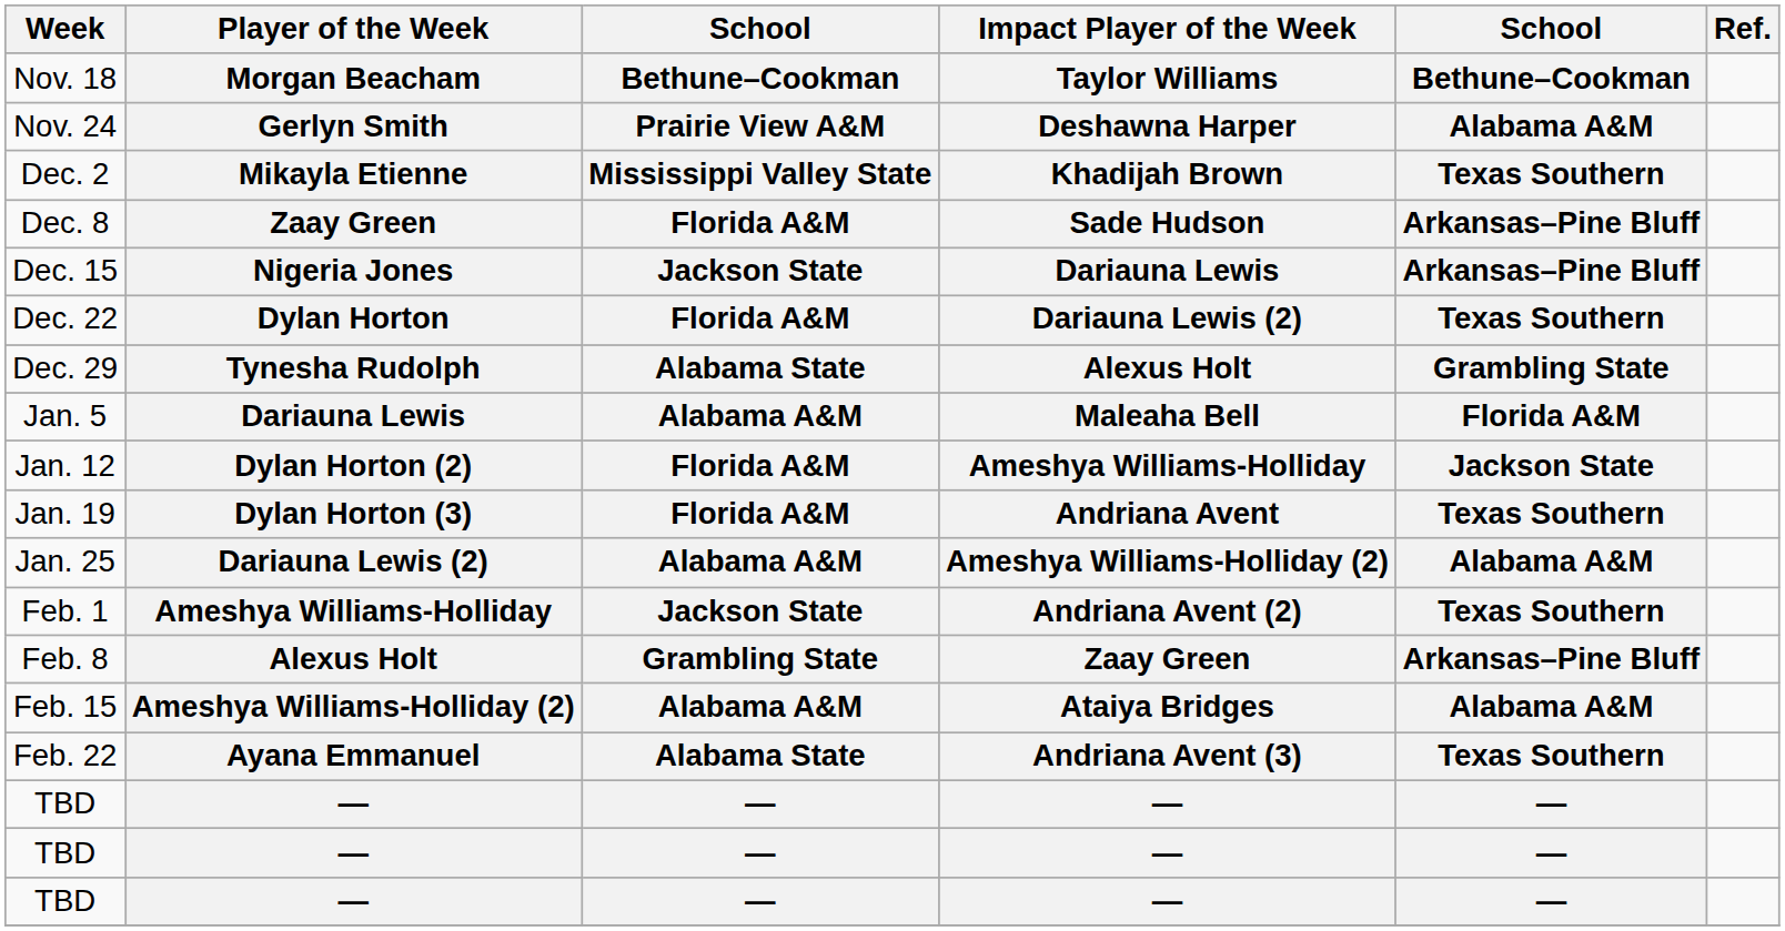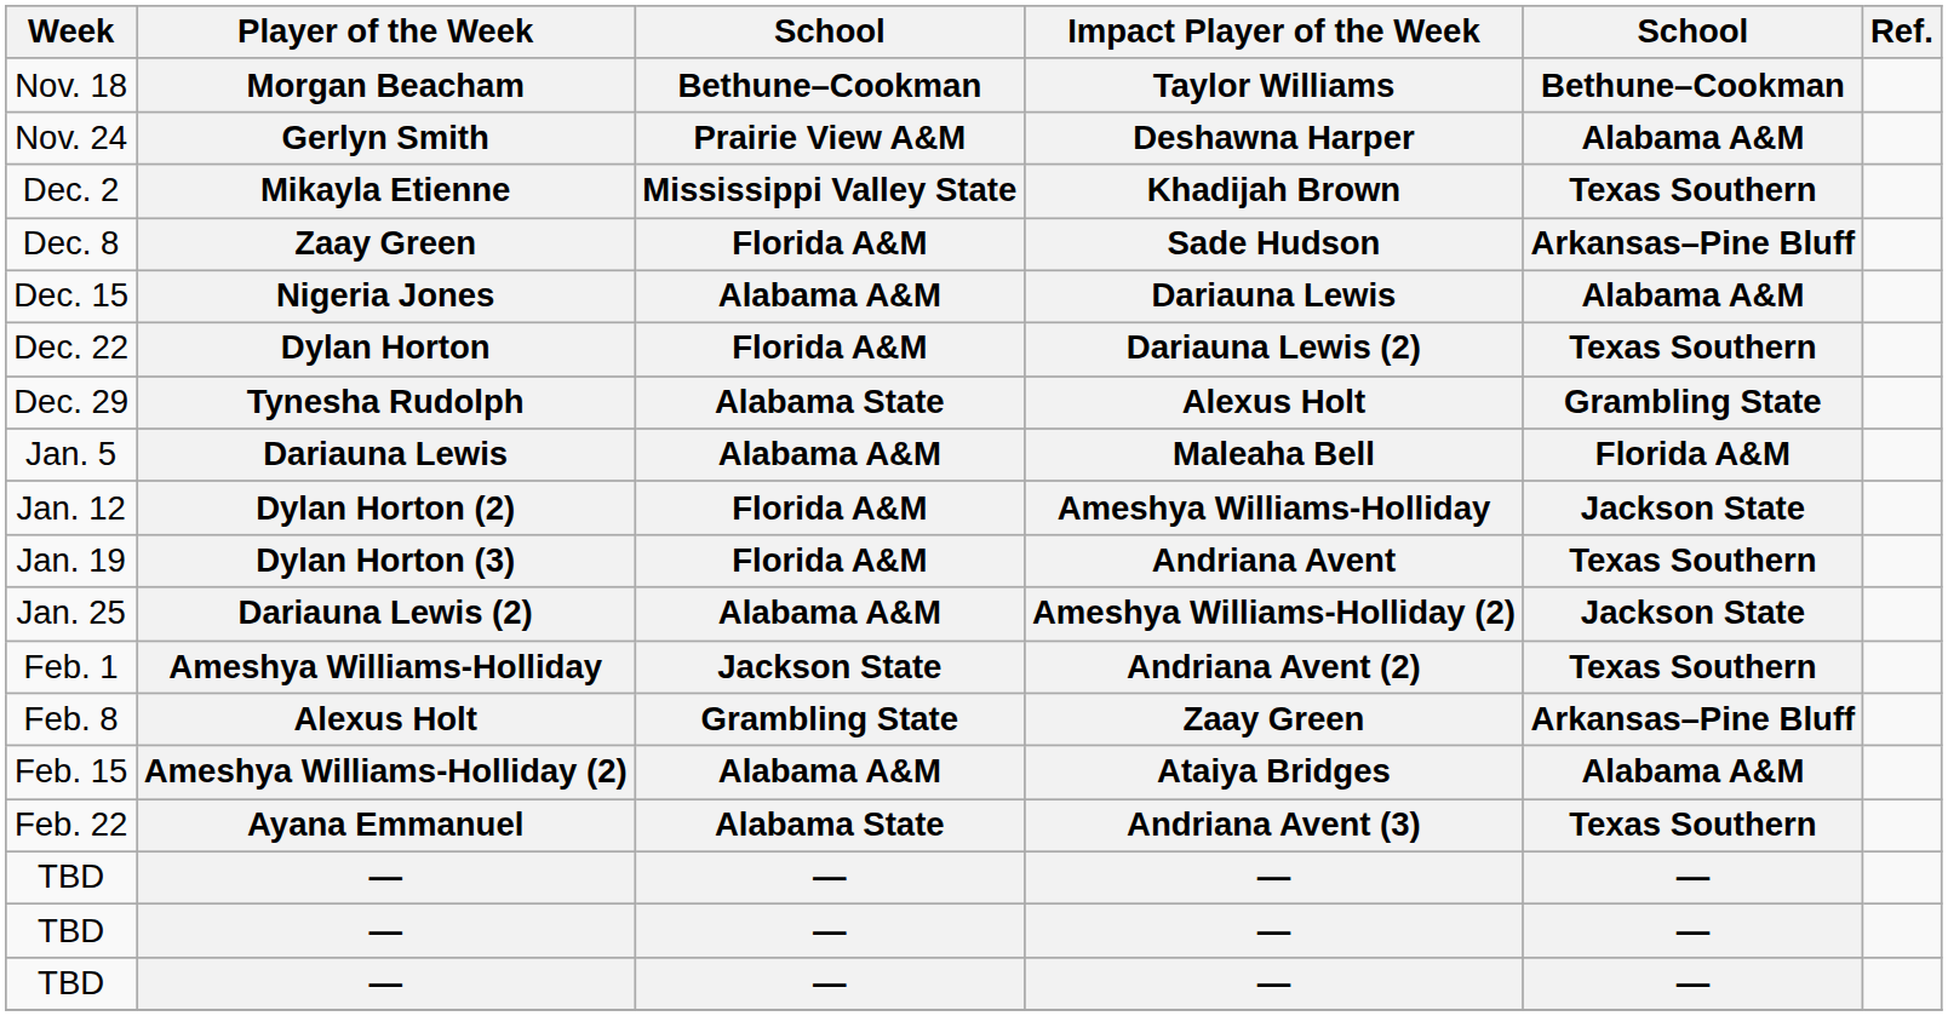Dec. 15 | column 3: Jackson State -> Alabama A&M
Dec. 15 | column 5: Arkansas–Pine Bluff -> Alabama A&M
Jan. 25 | column 5: Alabama A&M -> Jackson State
